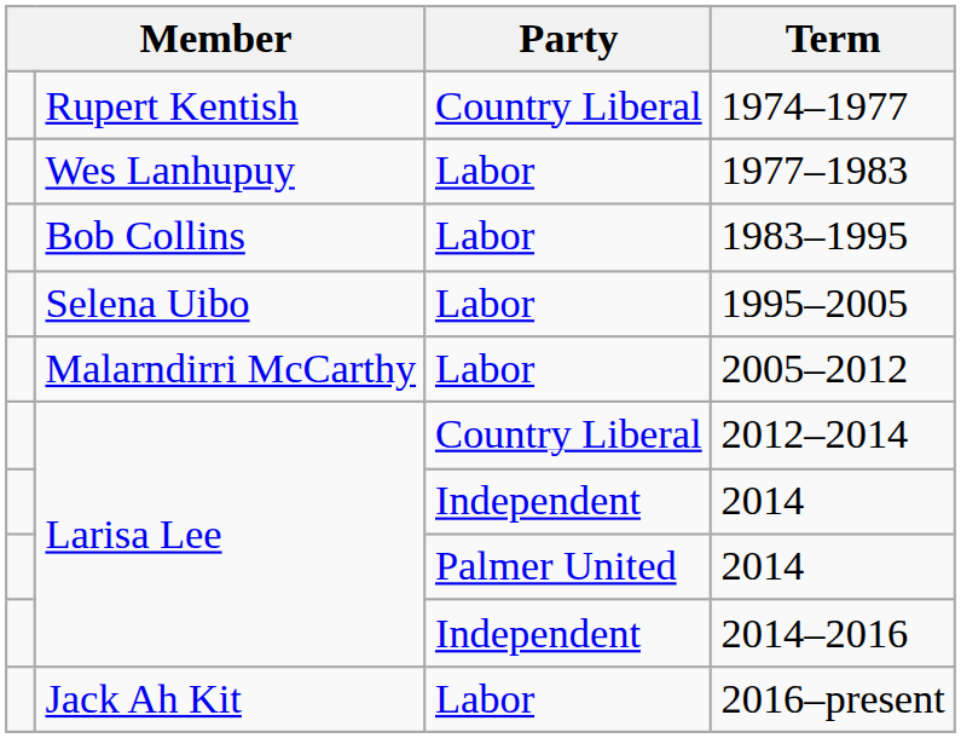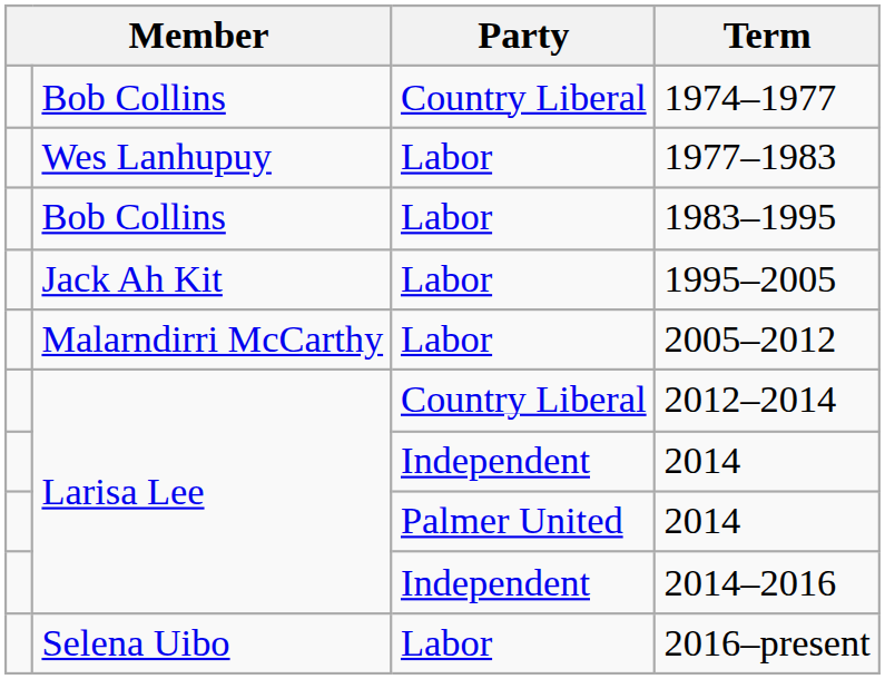1974–1977 | column 2: Rupert Kentish -> Bob Collins
1995–2005 | column 2: Selena Uibo -> Jack Ah Kit
2016–present | column 2: Jack Ah Kit -> Selena Uibo
